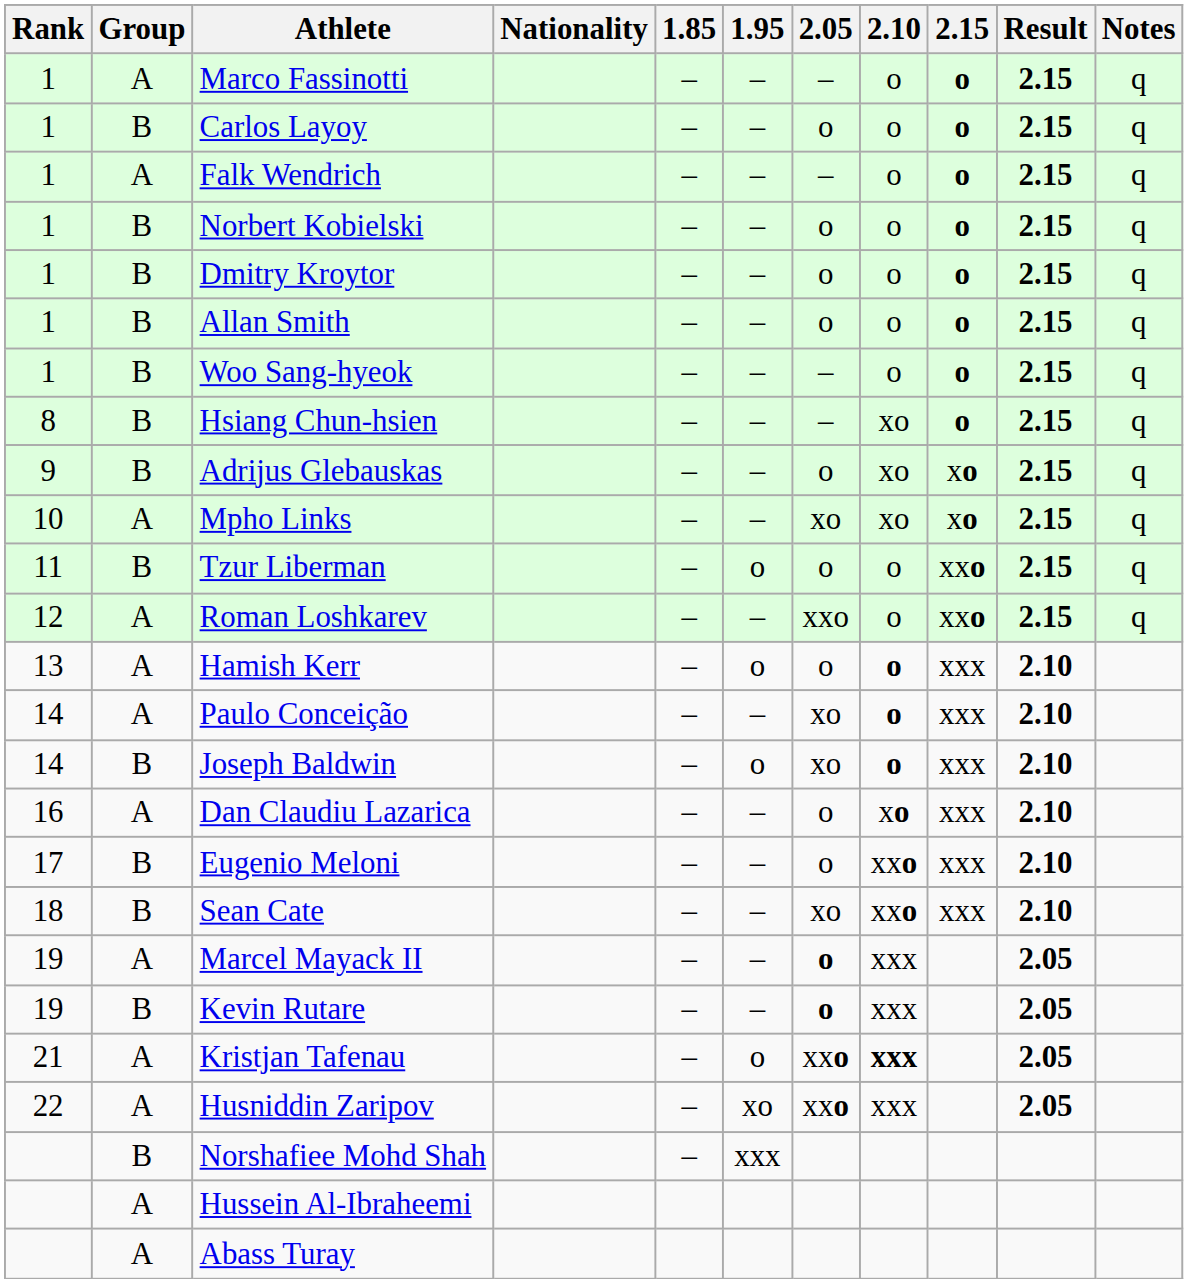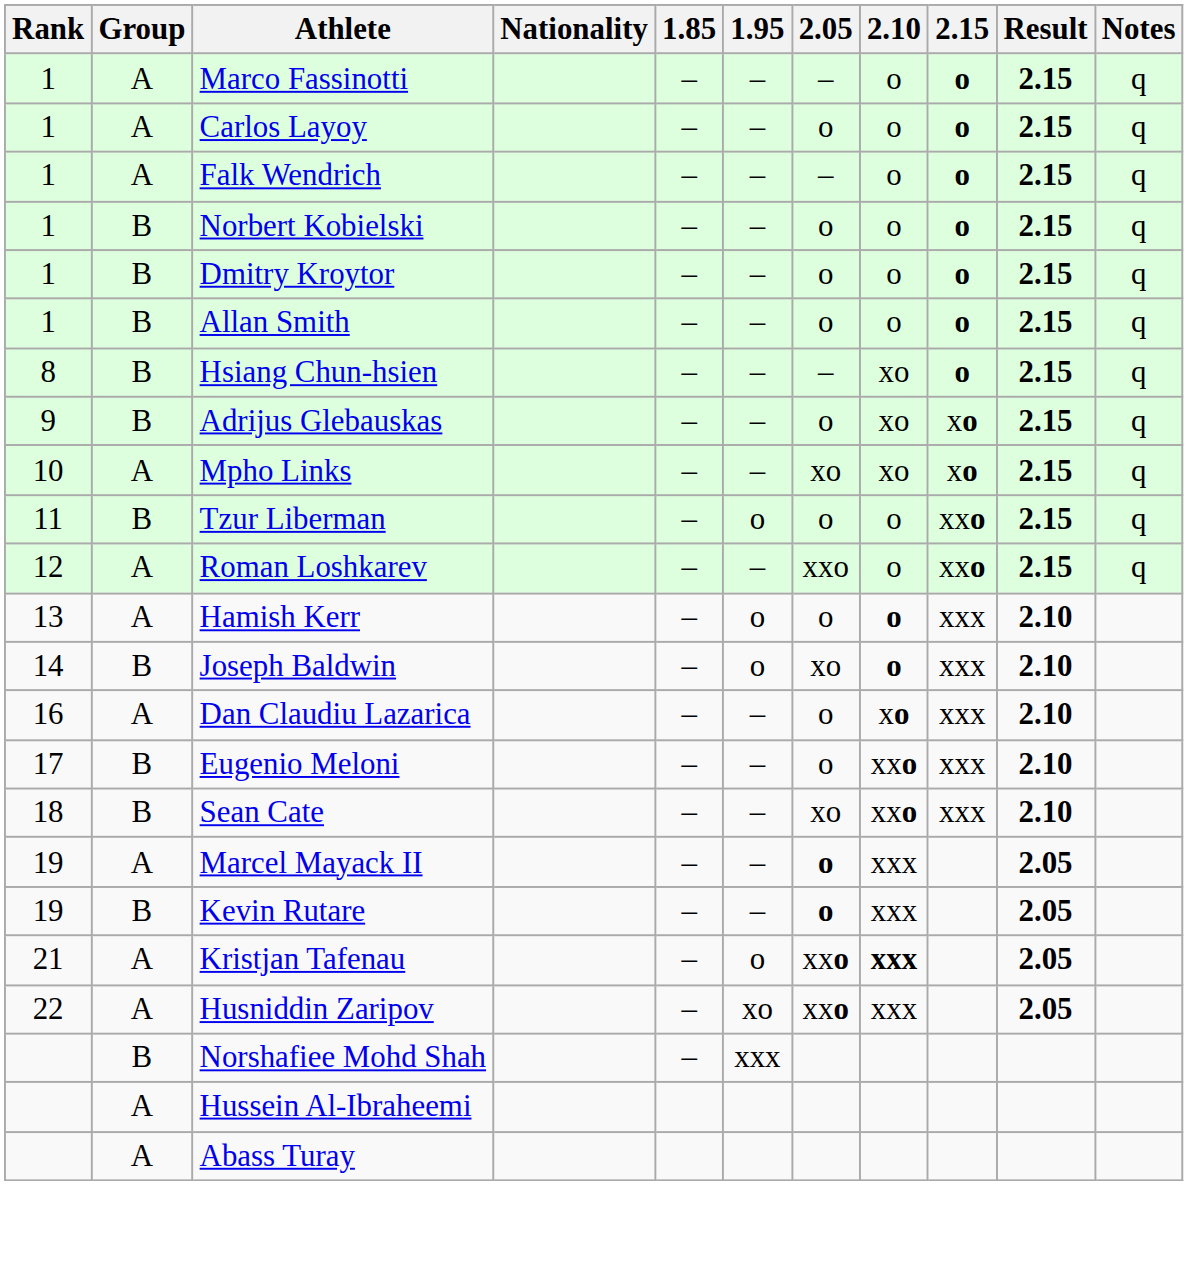Carlos Layoy | Group: B -> A
- row: 1 | B | Woo Sang-hyeok | – | – | – | o | o | 2.15 | q
- row: 14 | A | Paulo Conceição | – | – | xo | o | xxx | 2.10
